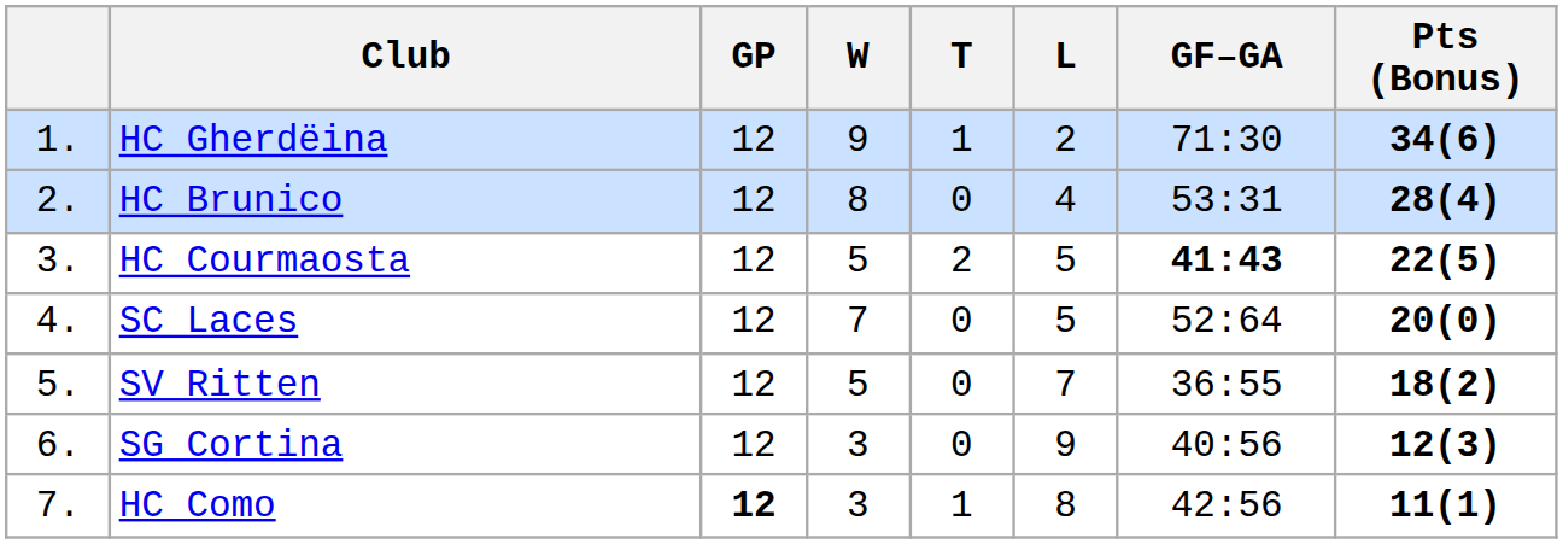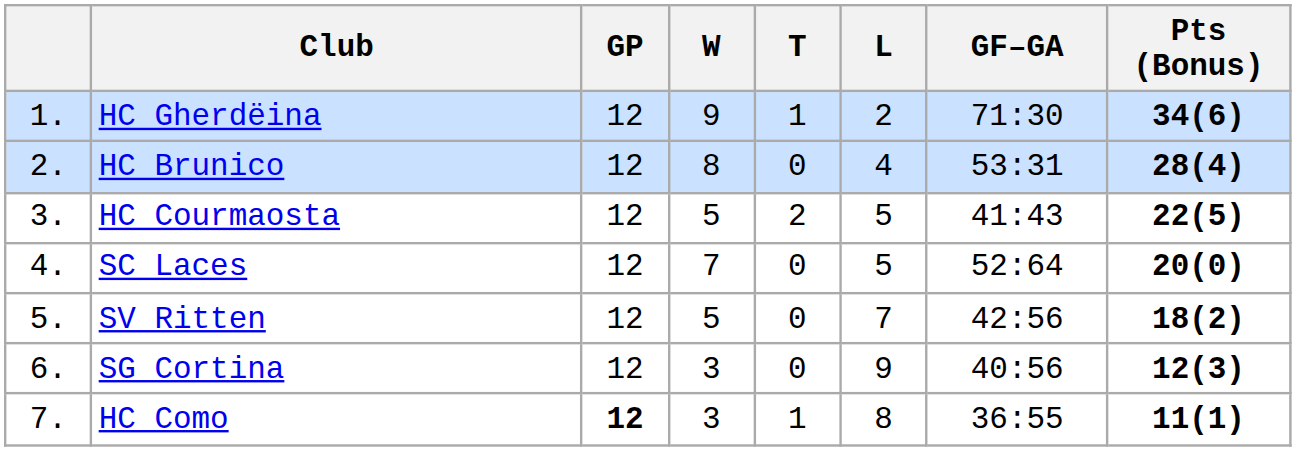HC Courmaosta | GF–GA: bold -> normal
SV Ritten | GF–GA: 36:55 -> 42:56
HC Como | GF–GA: 42:56 -> 36:55
